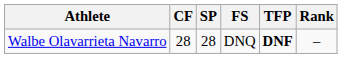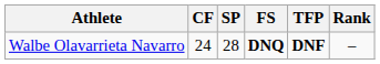Walbe Olavarrieta Navarro | CF: 28 -> 24
Walbe Olavarrieta Navarro | FS: normal -> bold
